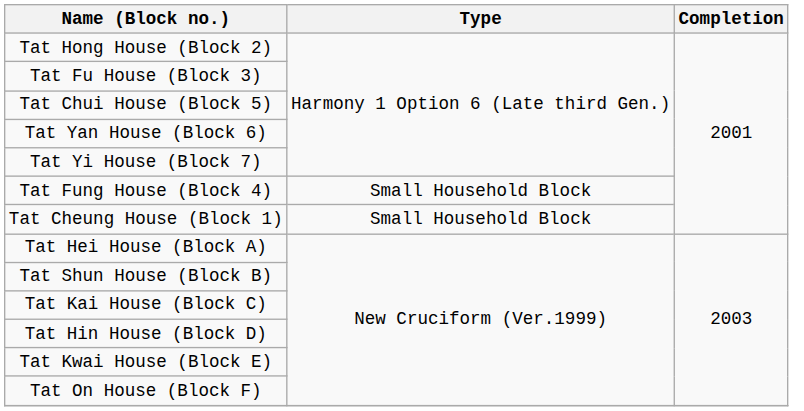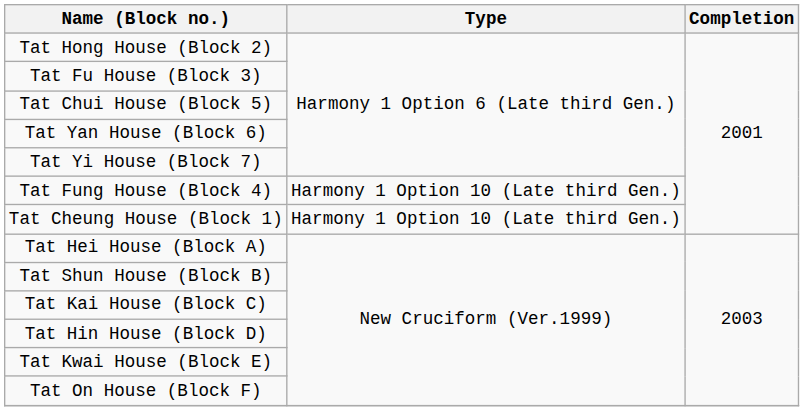Tat Fung House (Block 4) | Type: Small Household Block -> Harmony 1 Option 10 (Late third Gen.)
Tat Cheung House (Block 1) | Type: Small Household Block -> Harmony 1 Option 10 (Late third Gen.)
